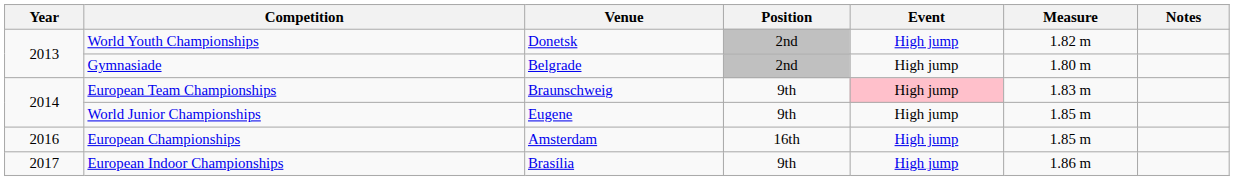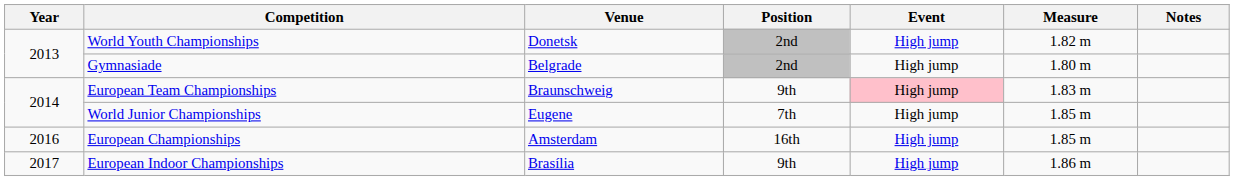World Junior Championships | Position: 9th -> 7th
